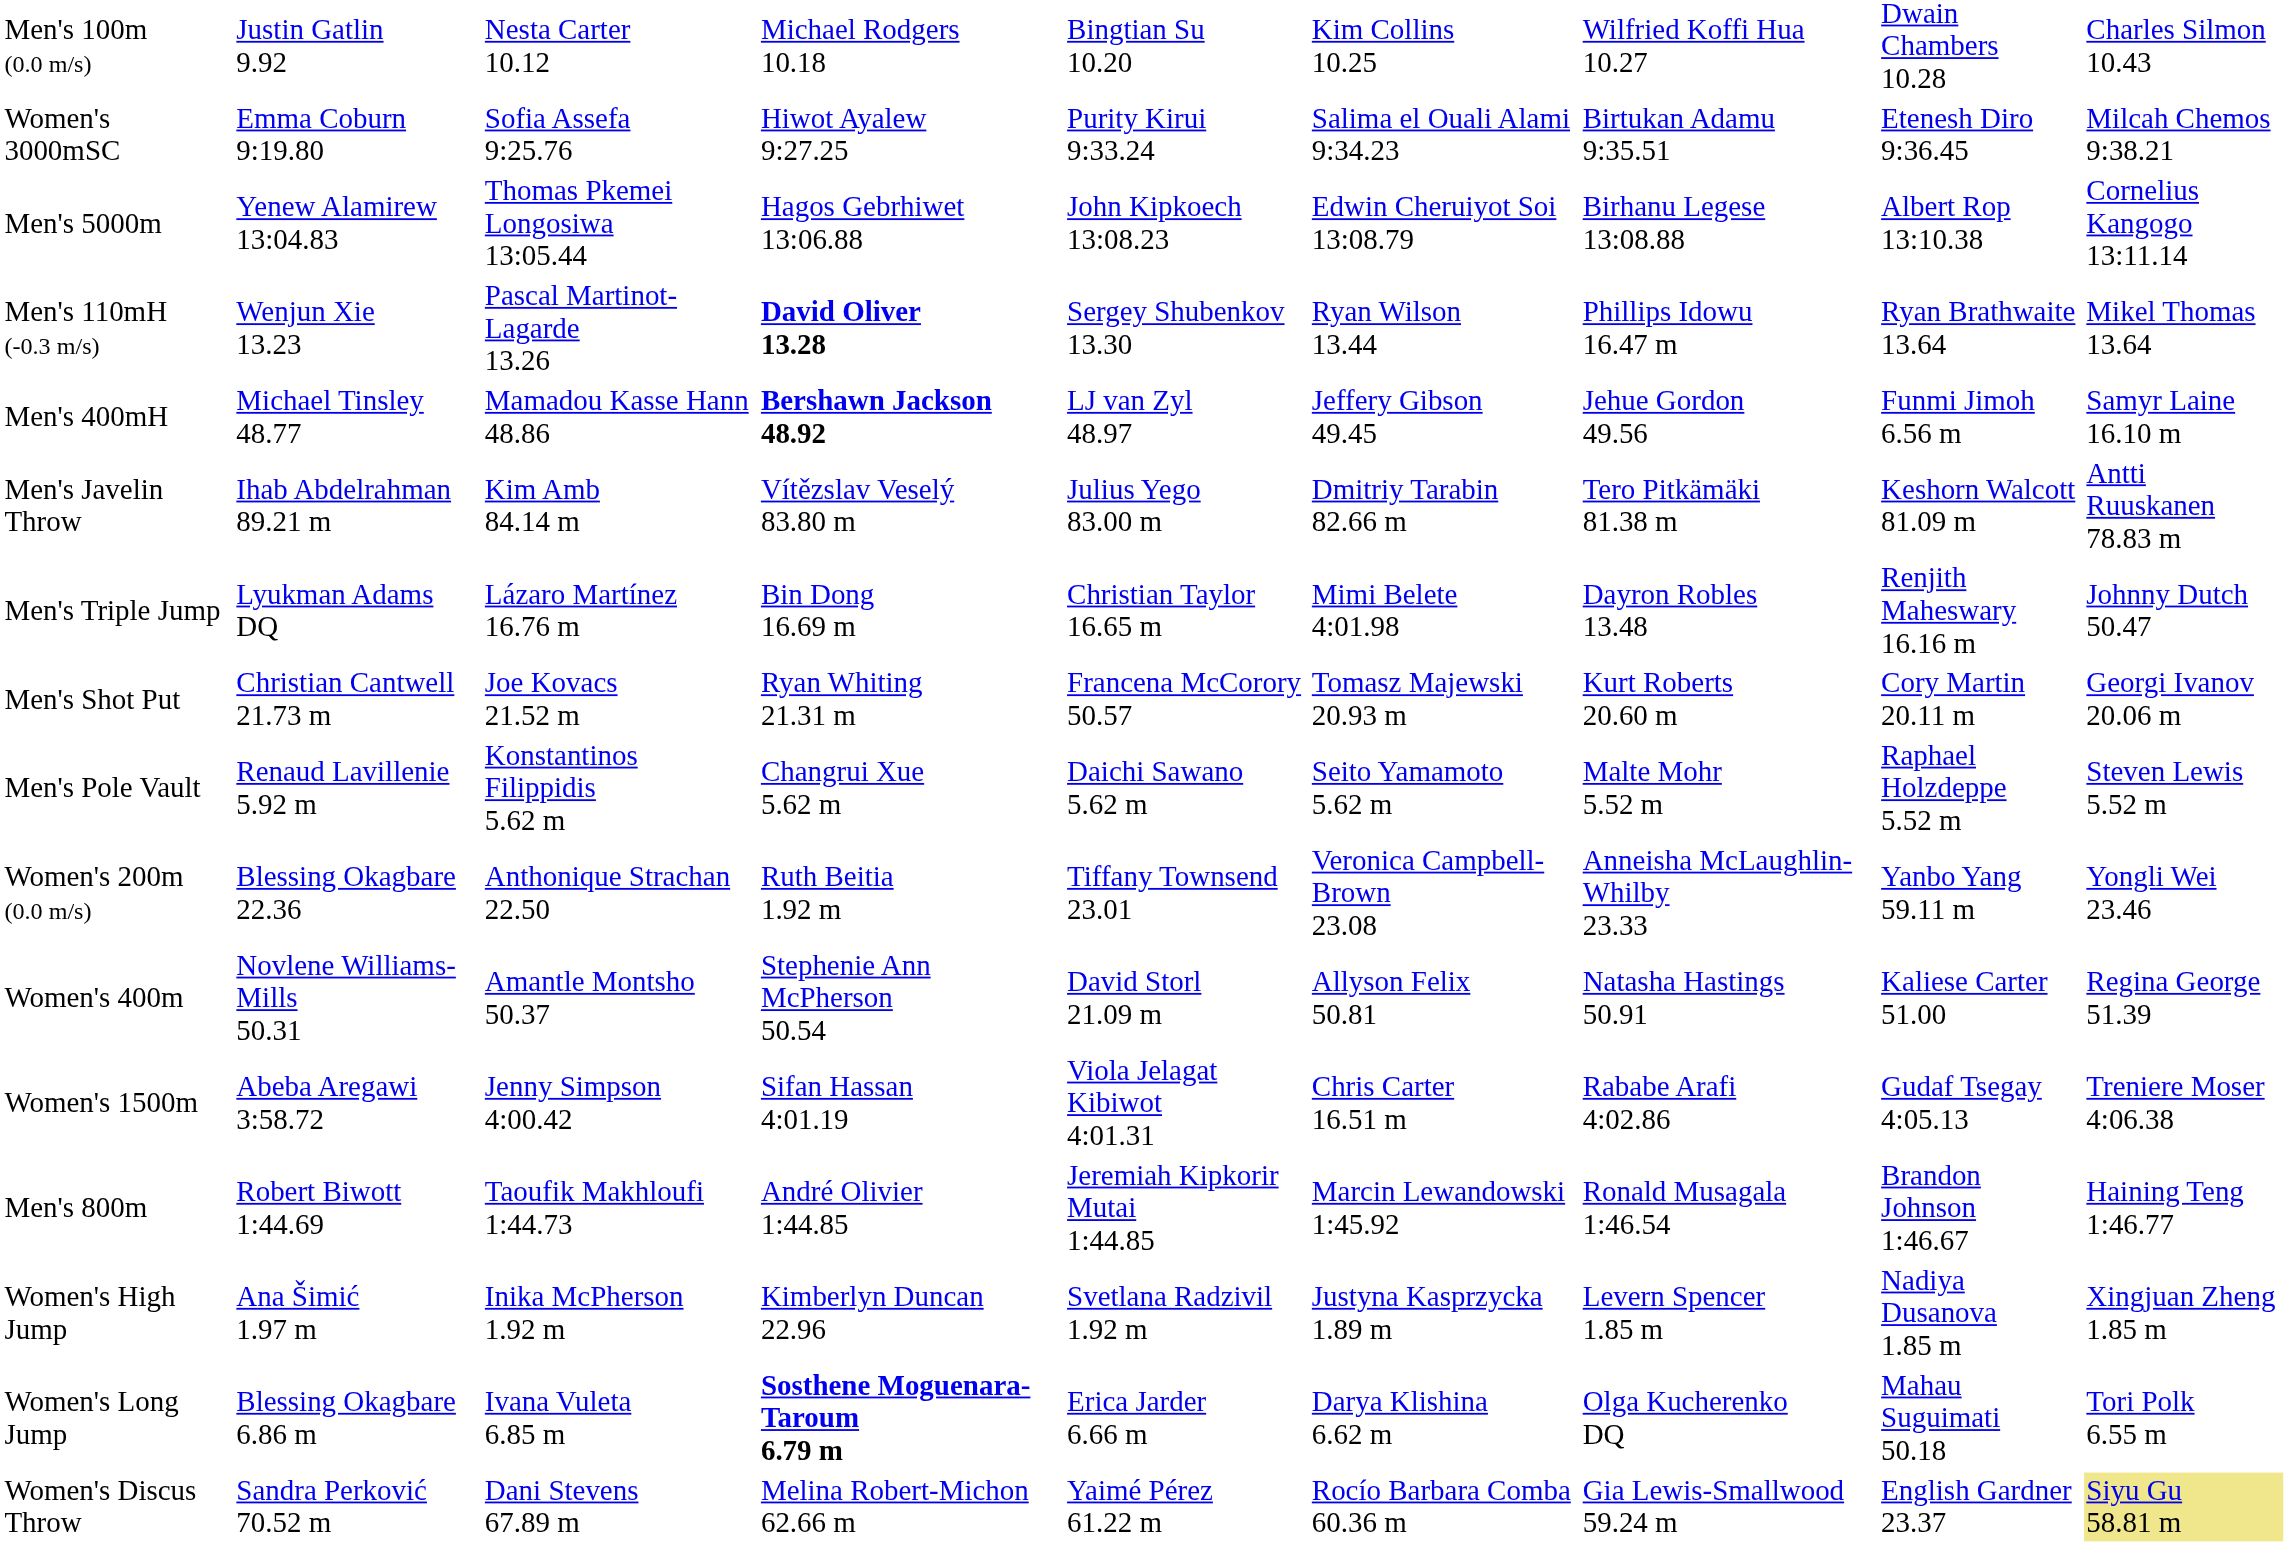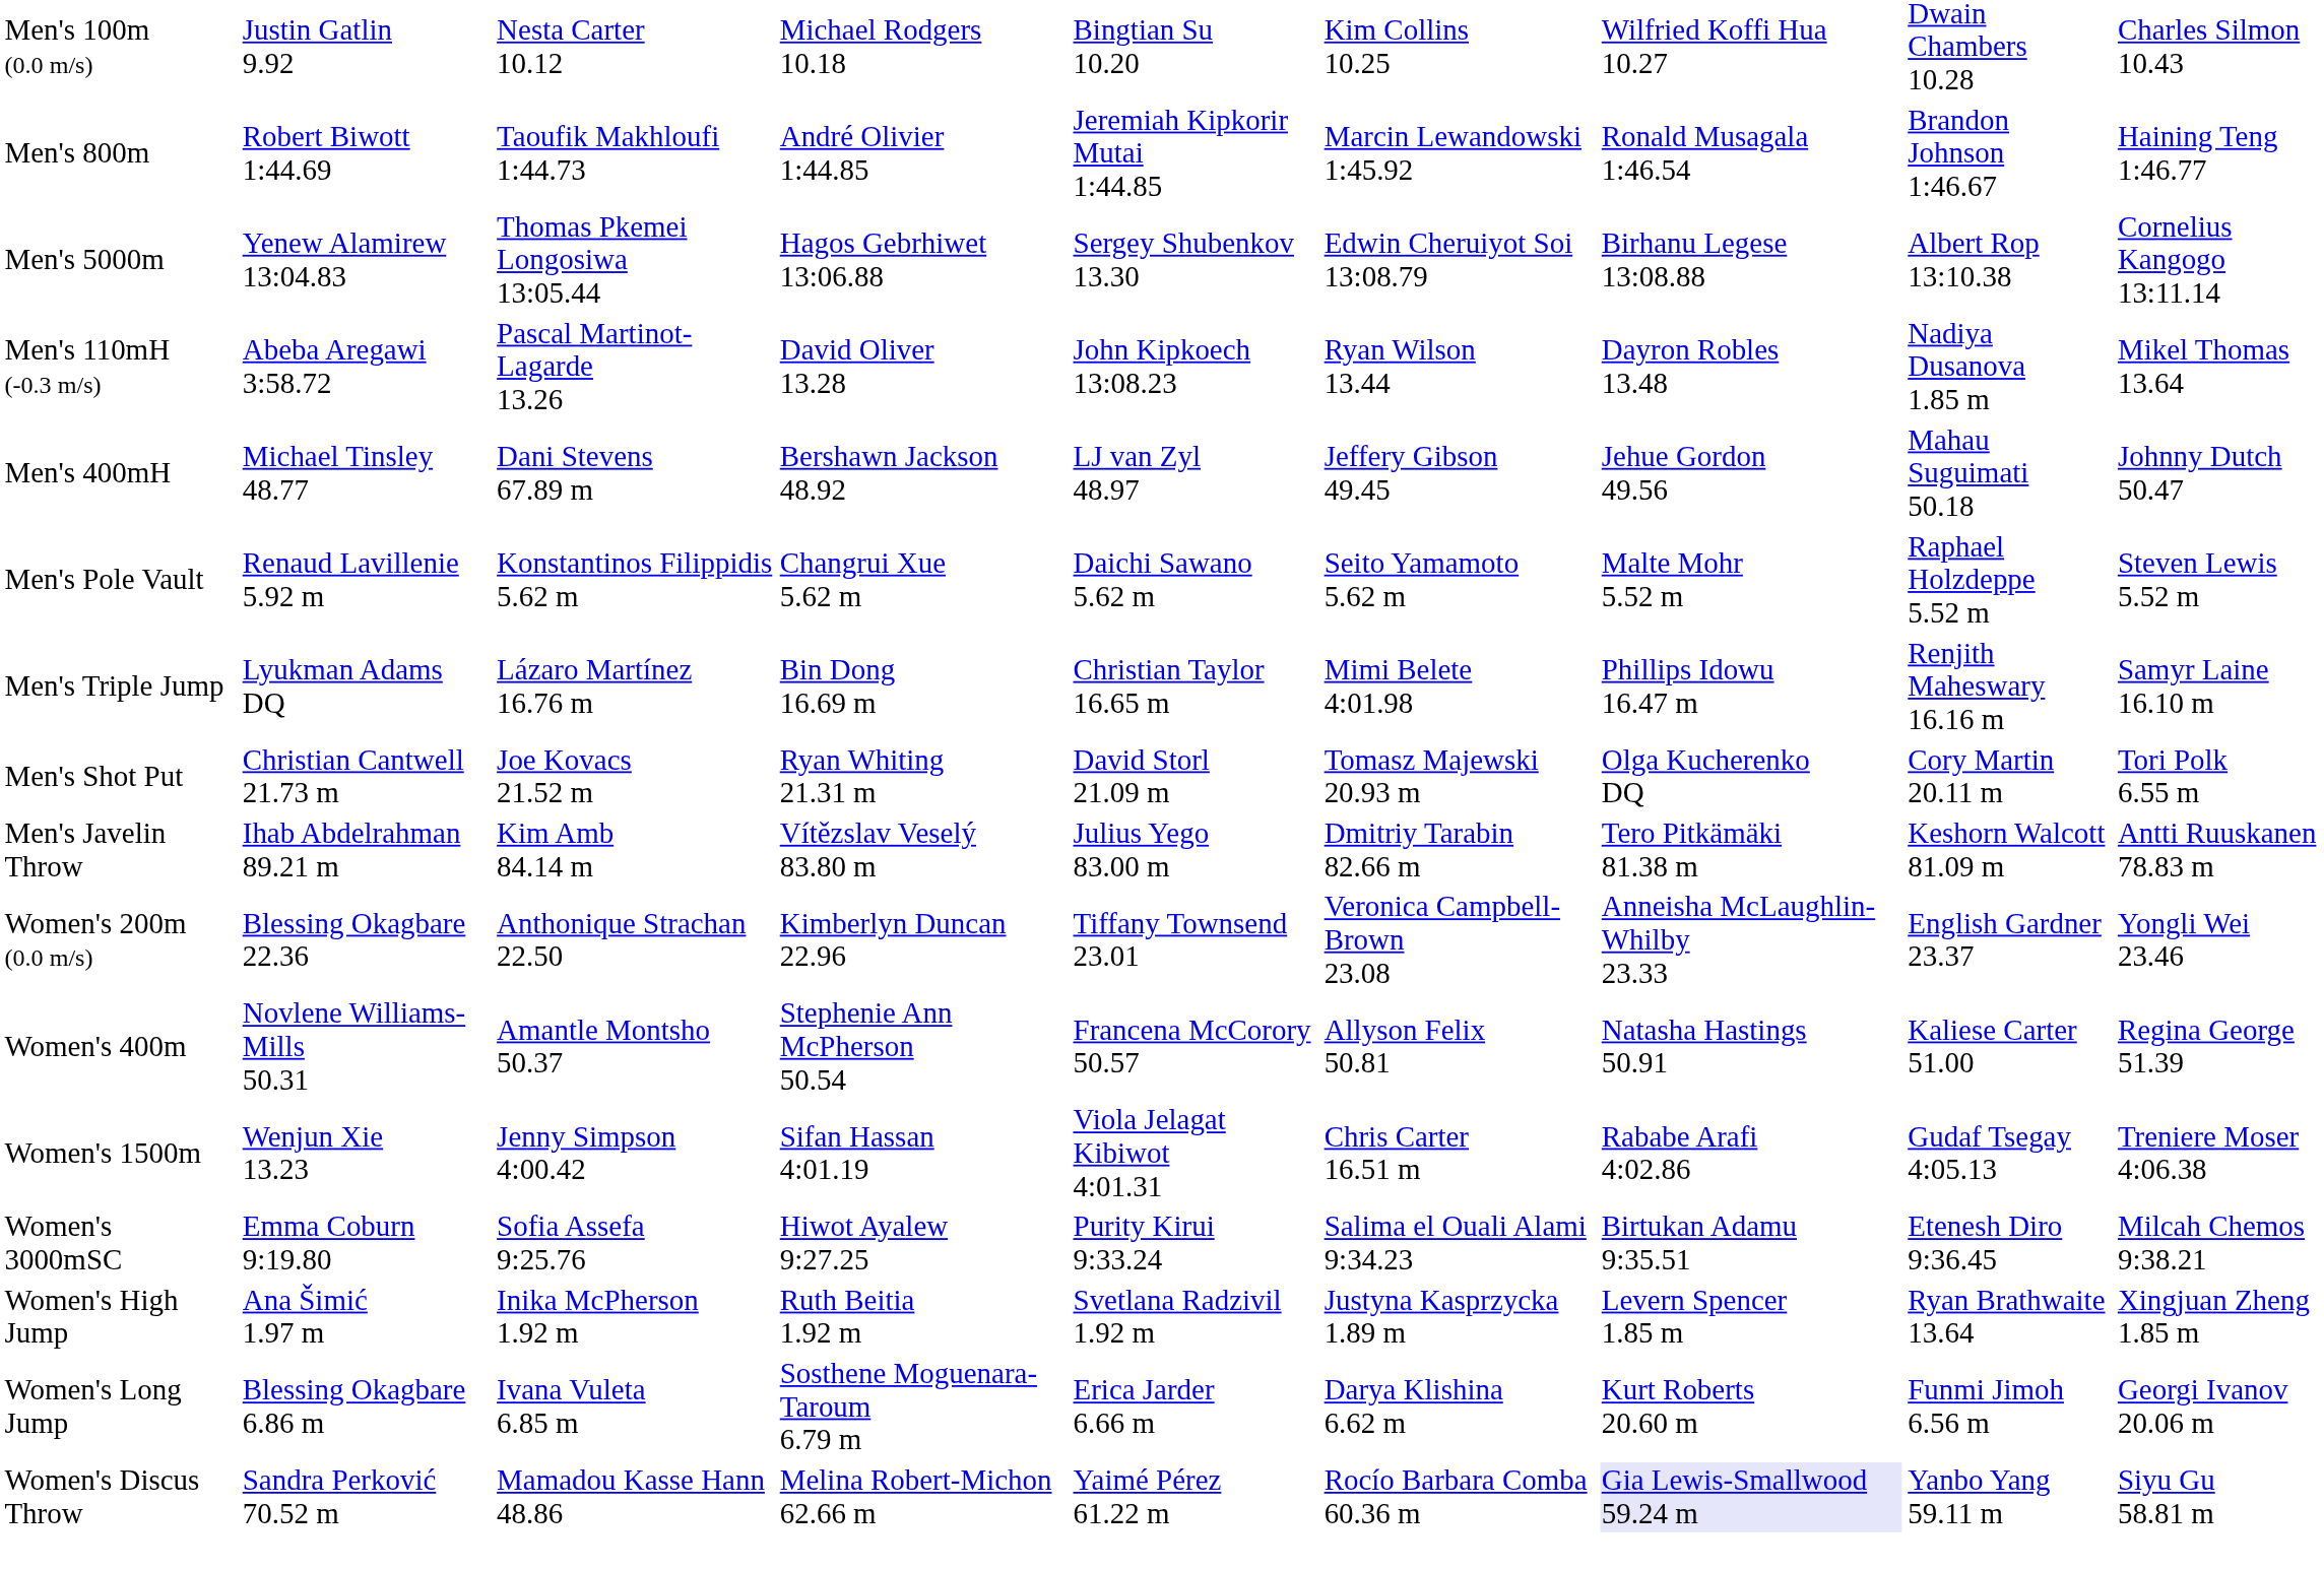rows swapped: Men's 800m <-> Women's 3000mSC
Men's 5000m | column 5: John Kipkoech 13:08.23 -> Sergey Shubenkov 13.30
Men's 110mH (-0.3 m/s) | column 2: Wenjun Xie 13.23 -> Abeba Aregawi 3:58.72
Men's 110mH (-0.3 m/s) | column 4: bold -> normal
Men's 110mH (-0.3 m/s) | column 5: Sergey Shubenkov 13.30 -> John Kipkoech 13:08.23
Men's 110mH (-0.3 m/s) | column 7: Phillips Idowu 16.47 m -> Dayron Robles 13.48
Men's 110mH (-0.3 m/s) | column 8: Ryan Brathwaite 13.64 -> Nadiya Dusanova 1.85 m
Men's 400mH | column 3: Mamadou Kasse Hann 48.86 -> Dani Stevens 67.89 m
Men's 400mH | column 4: bold -> normal
Men's 400mH | column 8: Funmi Jimoh 6.56 m -> Mahau Suguimati 50.18
Men's 400mH | column 9: Samyr Laine 16.10 m -> Johnny Dutch 50.47
rows swapped: Men's Pole Vault <-> Men's Javelin Throw
Men's Triple Jump | column 7: Dayron Robles 13.48 -> Phillips Idowu 16.47 m
Men's Triple Jump | column 9: Johnny Dutch 50.47 -> Samyr Laine 16.10 m
Men's Shot Put | column 5: Francena McCorory 50.57 -> David Storl 21.09 m
Men's Shot Put | column 7: Kurt Roberts 20.60 m -> Olga Kucherenko DQ
Men's Shot Put | column 9: Georgi Ivanov 20.06 m -> Tori Polk 6.55 m
Women's 200m (0.0 m/s) | column 4: Ruth Beitia 1.92 m -> Kimberlyn Duncan 22.96
Women's 200m (0.0 m/s) | column 8: Yanbo Yang 59.11 m -> English Gardner 23.37
Women's 400m | column 5: David Storl 21.09 m -> Francena McCorory 50.57
Women's 1500m | column 2: Abeba Aregawi 3:58.72 -> Wenjun Xie 13.23
Women's High Jump | column 4: Kimberlyn Duncan 22.96 -> Ruth Beitia 1.92 m
Women's High Jump | column 8: Nadiya Dusanova 1.85 m -> Ryan Brathwaite 13.64
Women's Long Jump | column 4: bold -> normal
Women's Long Jump | column 7: Olga Kucherenko DQ -> Kurt Roberts 20.60 m
Women's Long Jump | column 8: Mahau Suguimati 50.18 -> Funmi Jimoh 6.56 m
Women's Long Jump | column 9: Tori Polk 6.55 m -> Georgi Ivanov 20.06 m
Women's Discus Throw | column 3: Dani Stevens 67.89 m -> Mamadou Kasse Hann 48.86
Women's Discus Throw | column 7: no background -> lavender background
Women's Discus Throw | column 8: English Gardner 23.37 -> Yanbo Yang 59.11 m
Women's Discus Throw | column 9: khaki background -> no background
